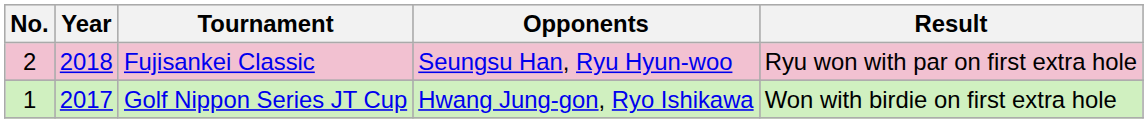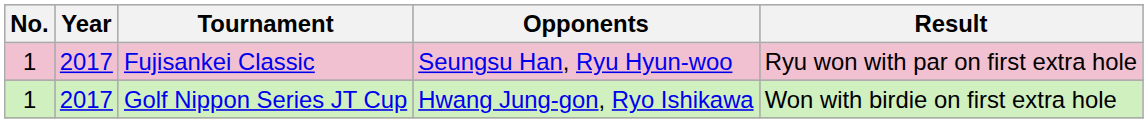Fujisankei Classic | No.: 2 -> 1
Fujisankei Classic | Year: 2018 -> 2017
